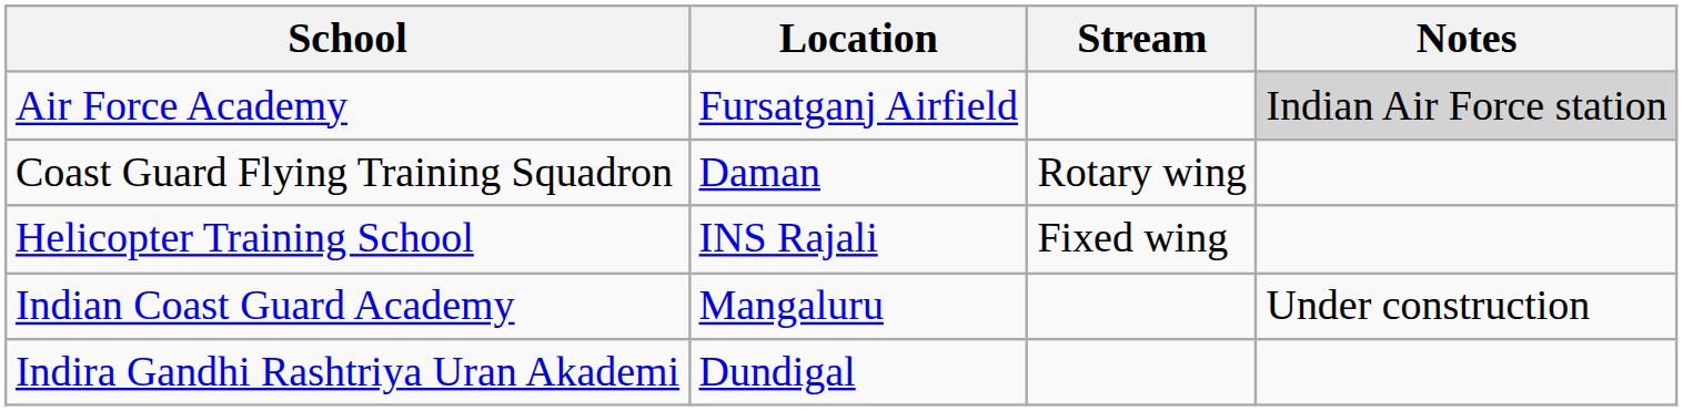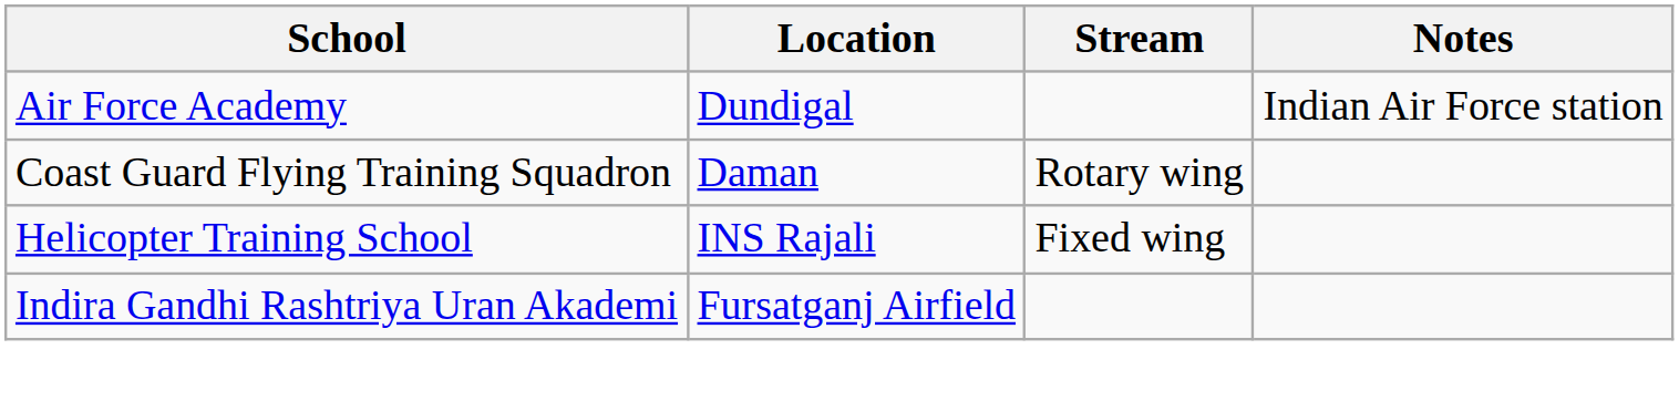Air Force Academy | Location: Fursatganj Airfield -> Dundigal
Air Force Academy | Notes: lightgrey background -> no background
- row: Indian Coast Guard Academy | Mangaluru | Under construction
Indira Gandhi Rashtriya Uran Akademi | Location: Dundigal -> Fursatganj Airfield
